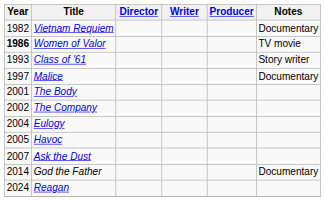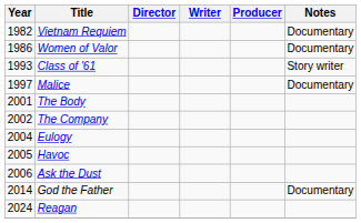Women of Valor | Year: bold -> normal
Women of Valor | Notes: TV movie -> Documentary
Ask the Dust | Year: 2007 -> 2006
